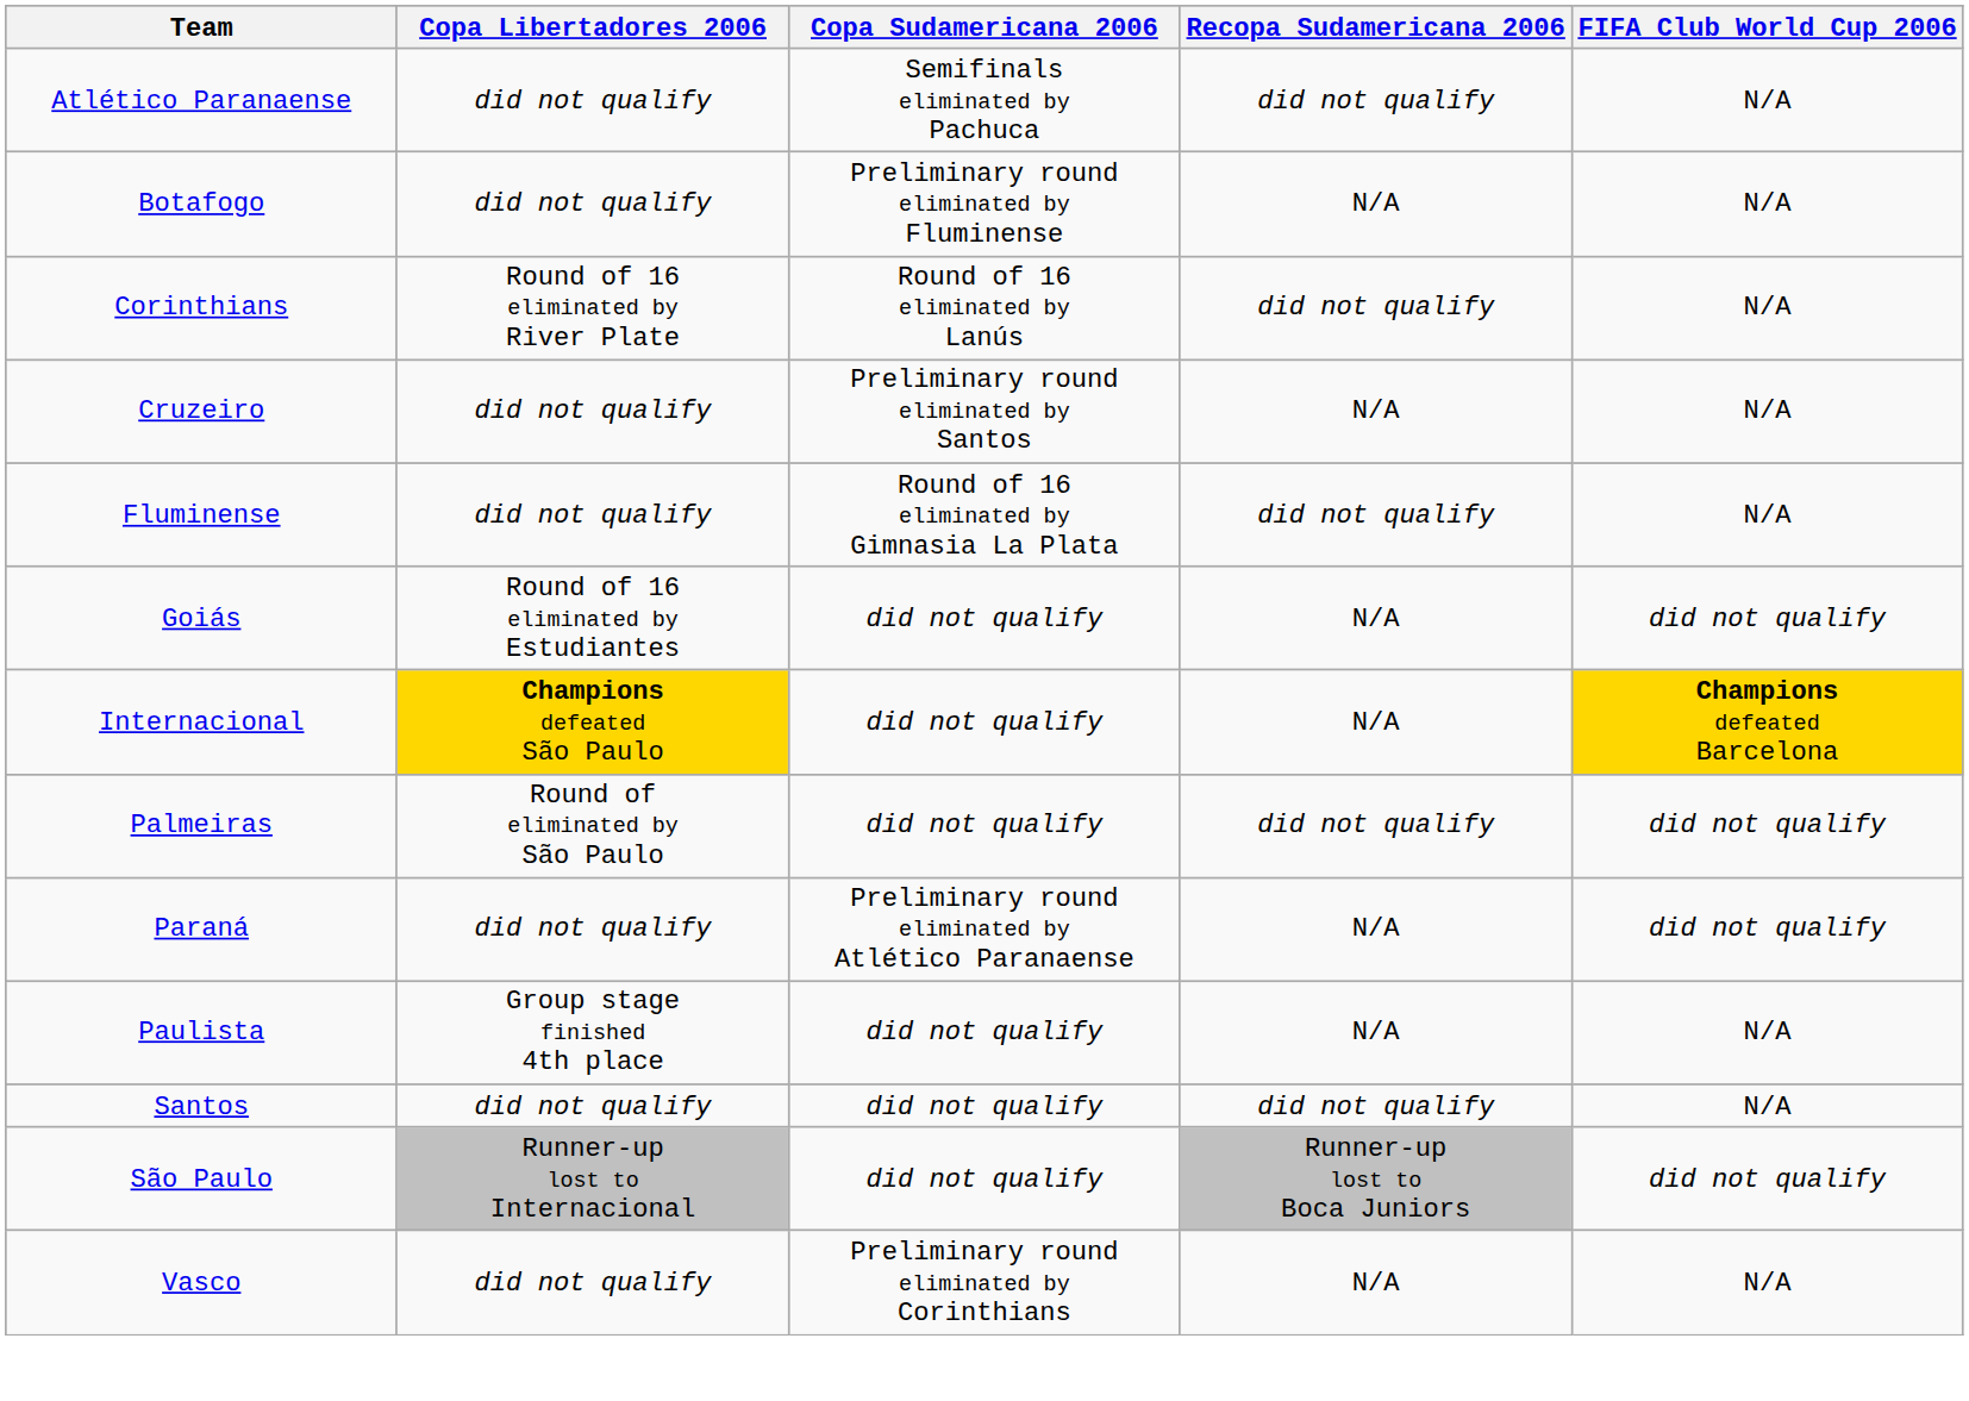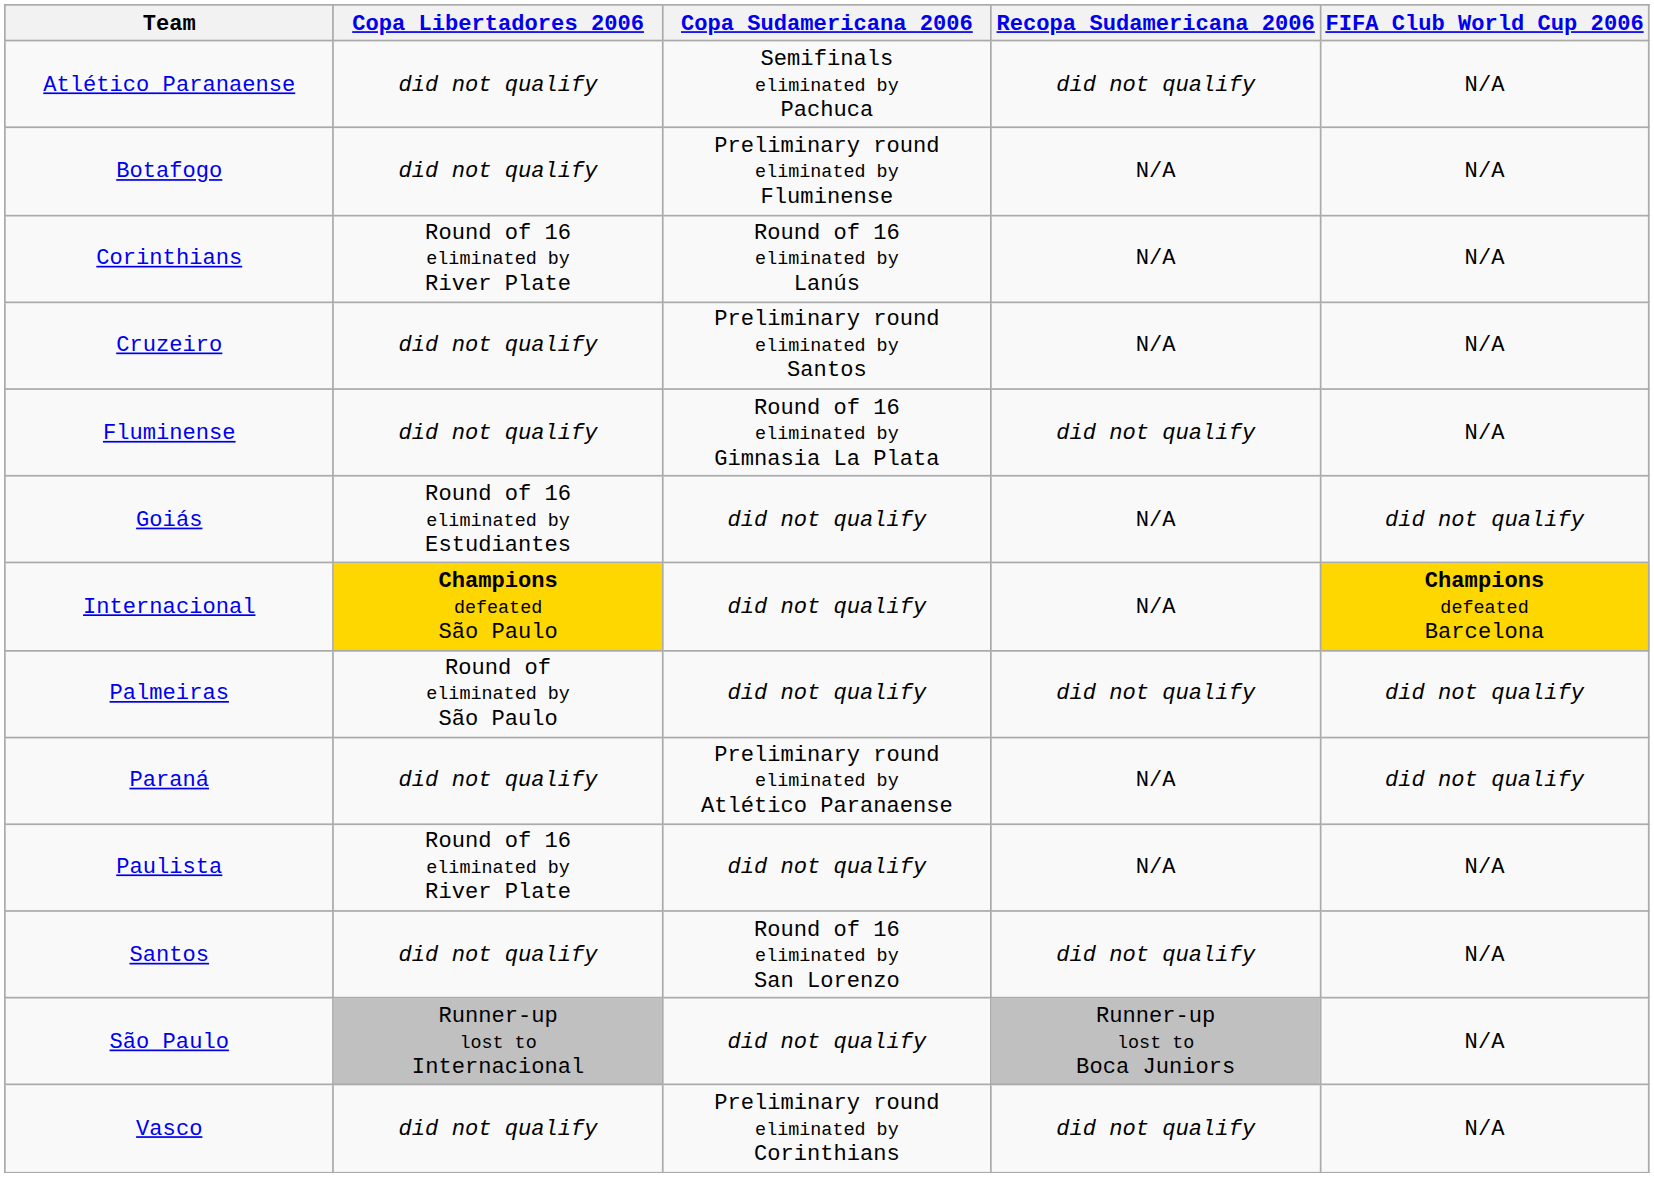Corinthians | Recopa Sudamericana 2006: did not qualify -> N/A
Paulista | Copa Libertadores 2006: Group stage finished 4th place -> Round of 16 eliminated by River Plate
Santos | Copa Sudamericana 2006: did not qualify -> Round of 16 eliminated by San Lorenzo
São Paulo | FIFA Club World Cup 2006: did not qualify -> N/A
Vasco | Recopa Sudamericana 2006: N/A -> did not qualify
